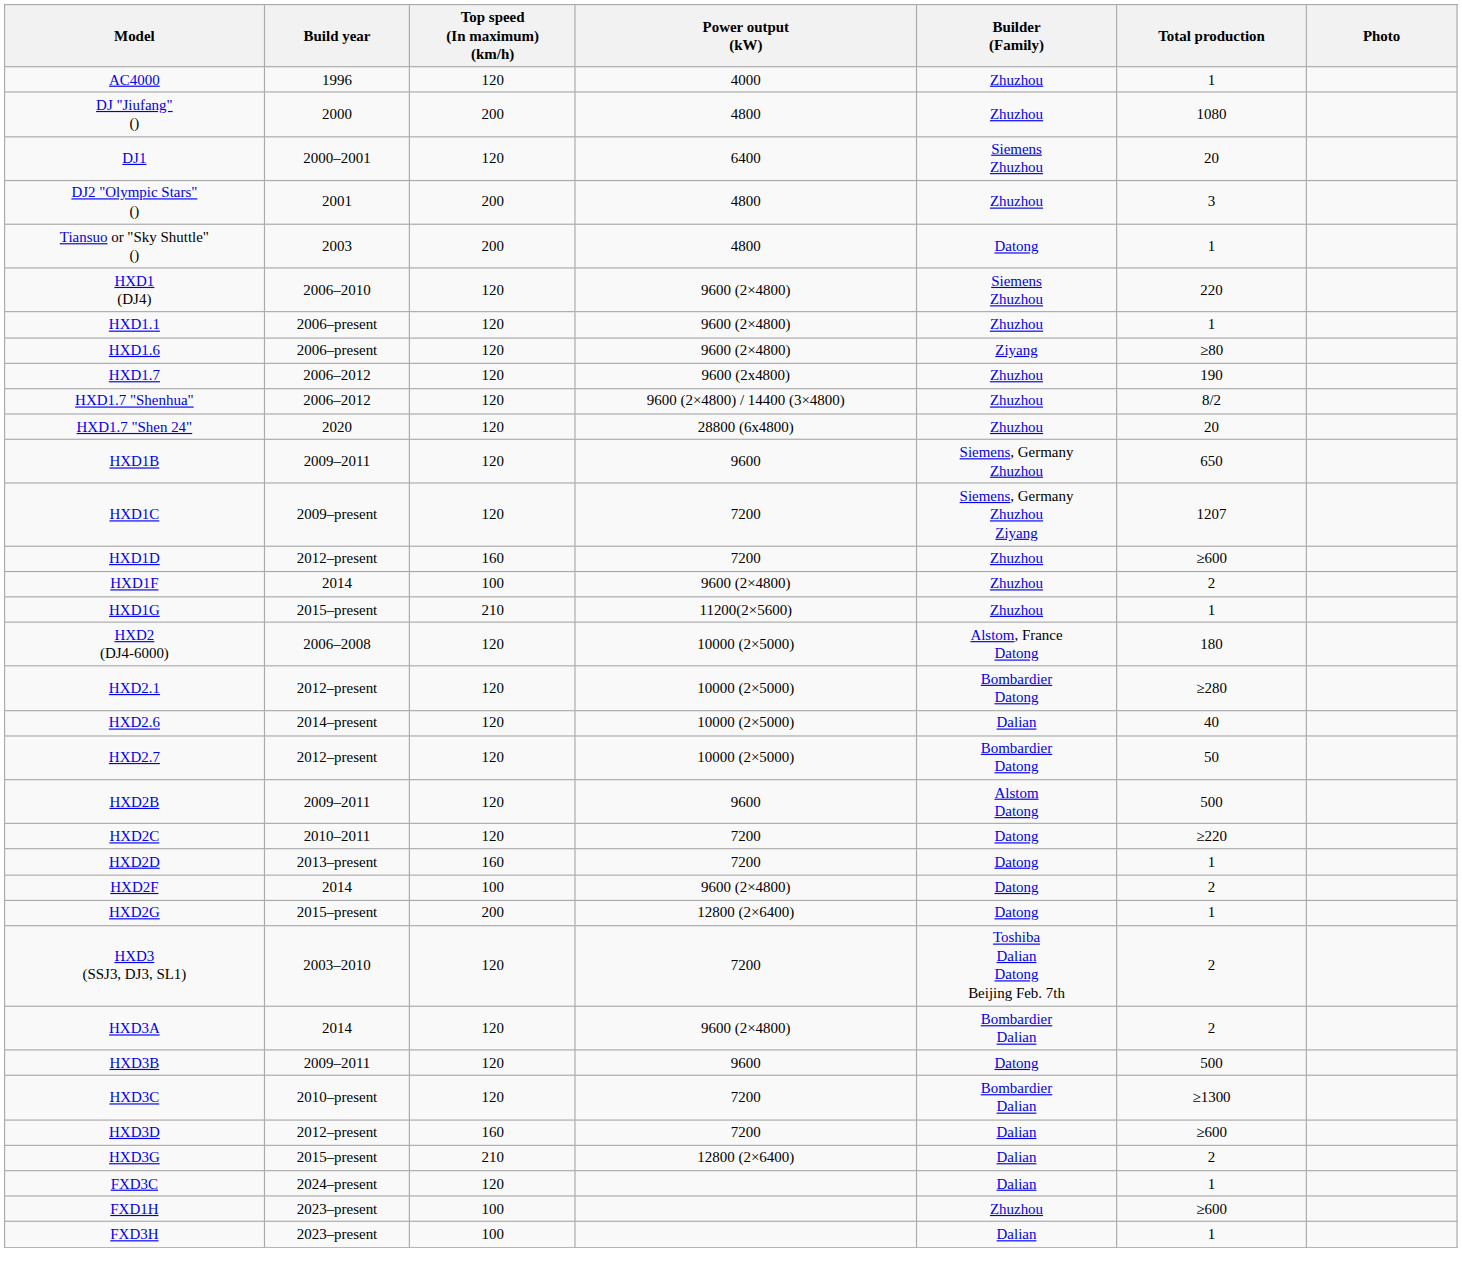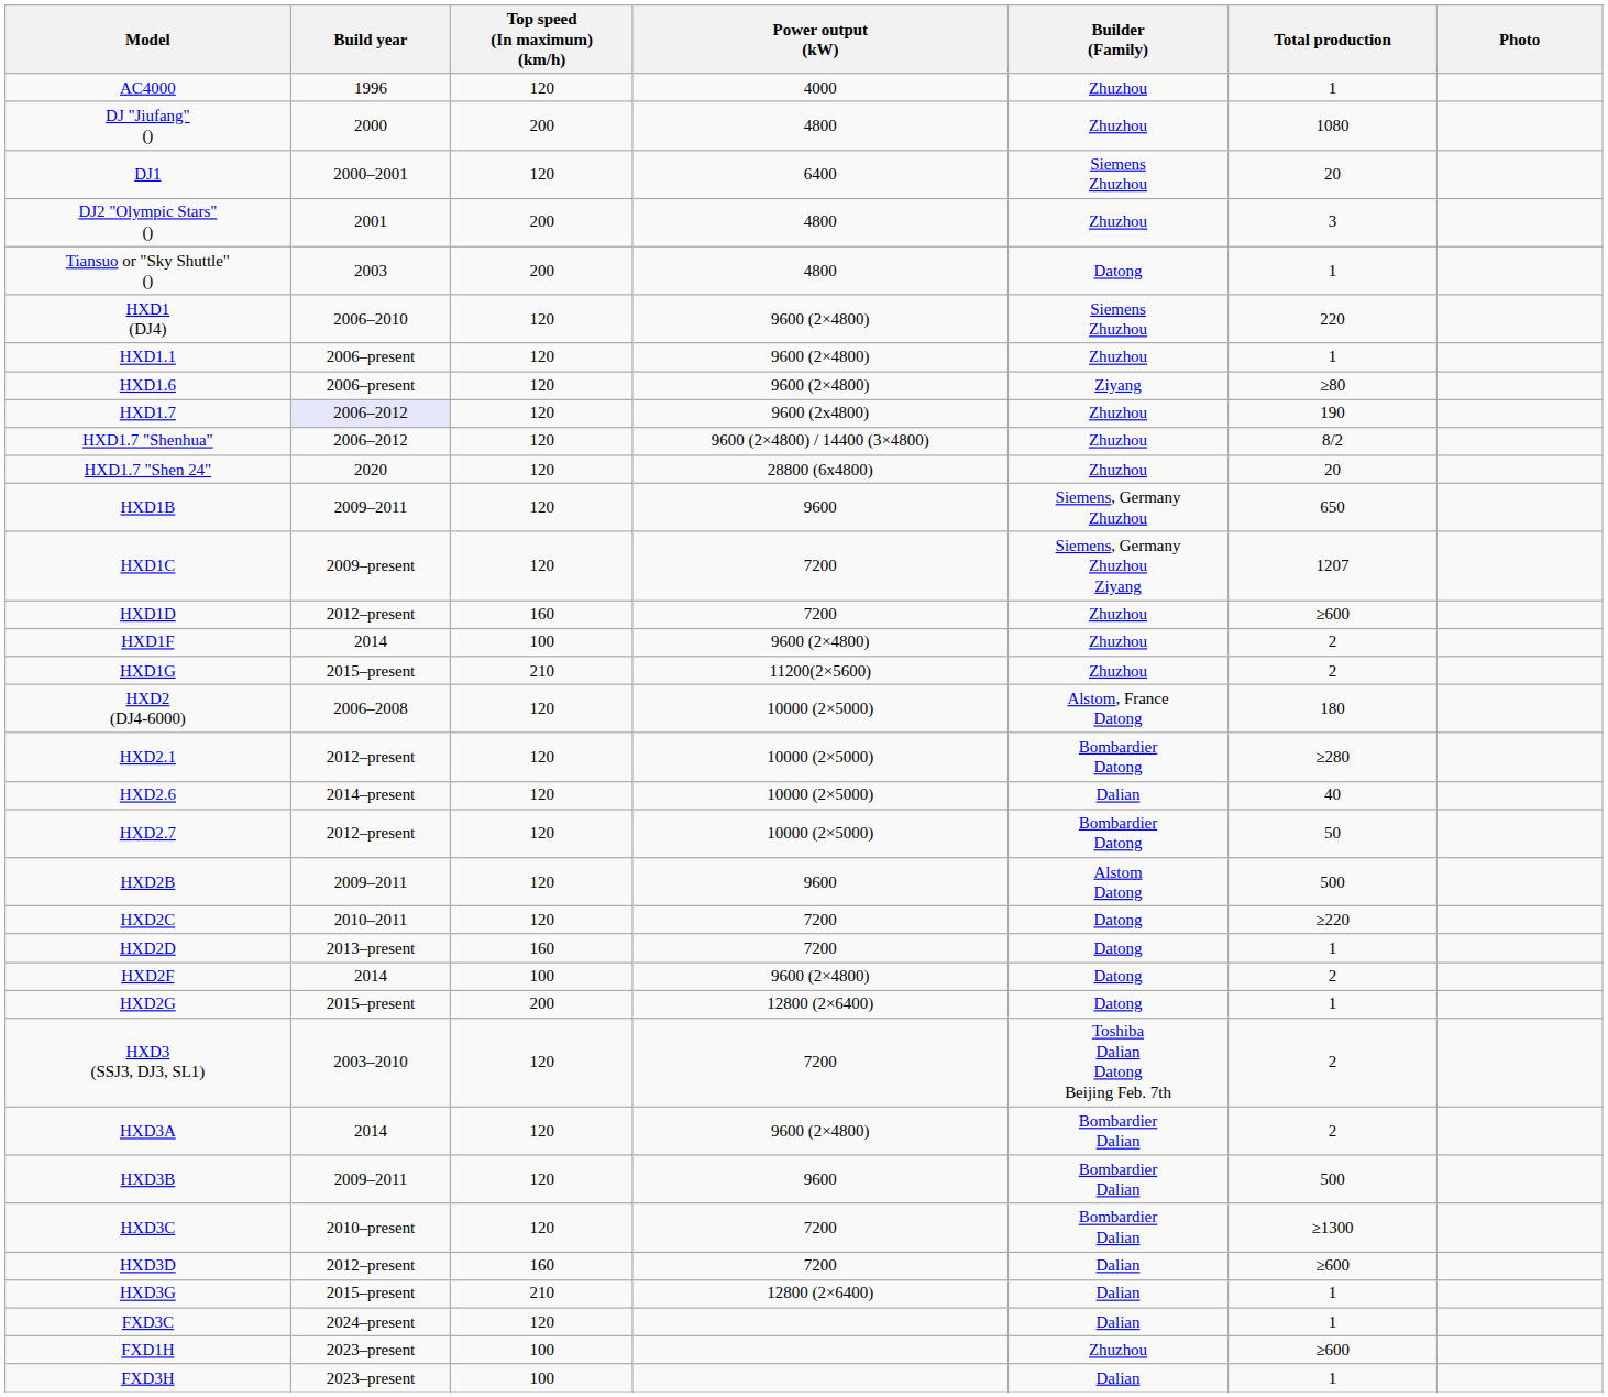HXD1.7 | Build year: no background -> lavender background
HXD1G | Total production: 1 -> 2
HXD3B | Builder (Family): Datong -> Bombardier Dalian
HXD3G | Total production: 2 -> 1
